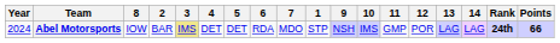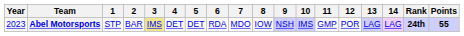columns swapped: 1 <-> 8
Abel Motorsports | Year: 2024 -> 2023
Abel Motorsports | Points: 66 -> 55
